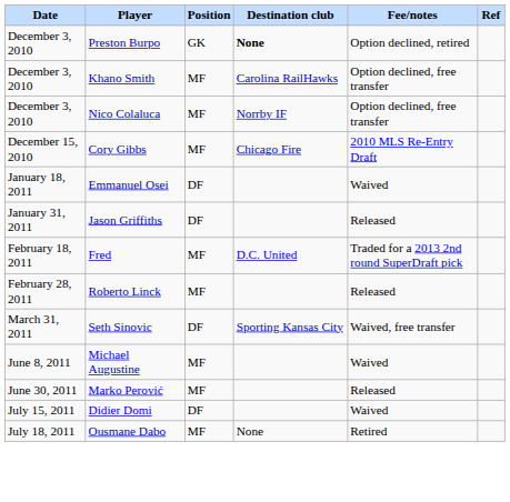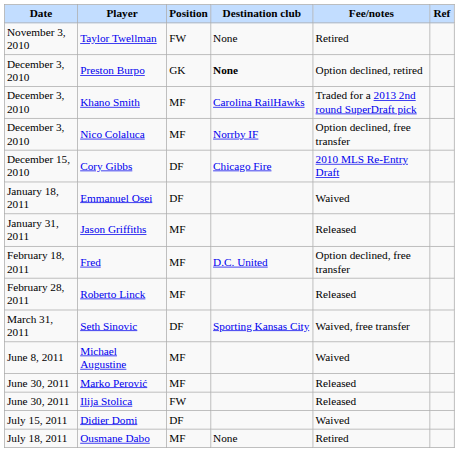+ row: November 3, 2010 | Taylor Twellman | FW | None | Retired
Khano Smith | Fee/notes: Option declined, free transfer -> Traded for a 2013 2nd round SuperDraft pick
Cory Gibbs | Position: MF -> DF
Jason Griffiths | Position: DF -> MF
Fred | Fee/notes: Traded for a 2013 2nd round SuperDraft pick -> Option declined, free transfer
+ row: June 30, 2011 | Ilija Stolica | FW | Released
